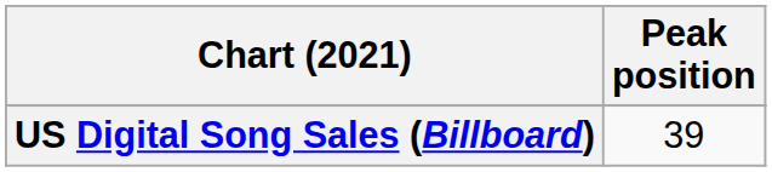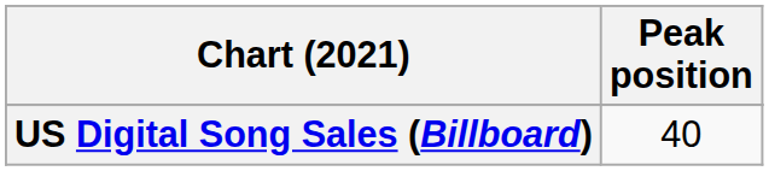US Digital Song Sales (Billboard) | Peak position: 39 -> 40
